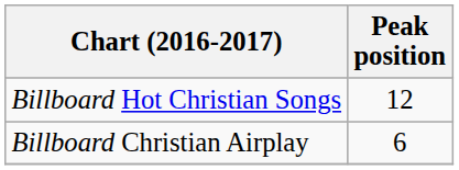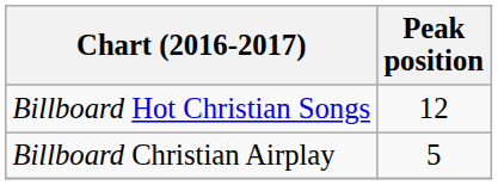Billboard Christian Airplay | Peak position: 6 -> 5
